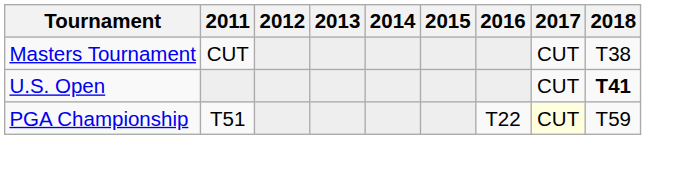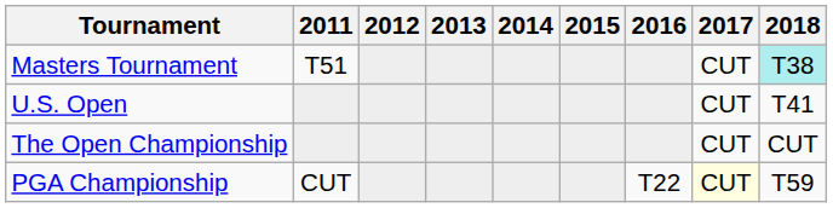Masters Tournament | 2011: CUT -> T51
Masters Tournament | 2018: no background -> paleturquoise background
U.S. Open | 2018: bold -> normal
+ row: The Open Championship | CUT | CUT
PGA Championship | 2011: T51 -> CUT
